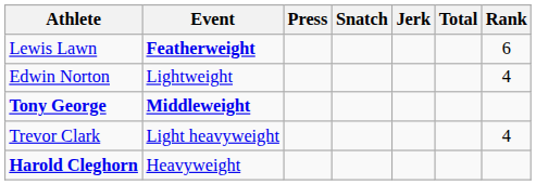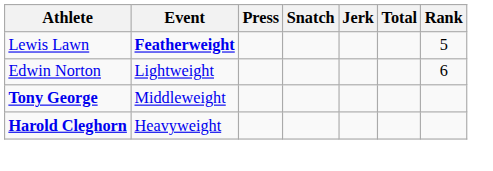Lewis Lawn | Rank: 6 -> 5
Edwin Norton | Rank: 4 -> 6
Tony George | Event: bold -> normal
- row: Trevor Clark | Light heavyweight | 4
